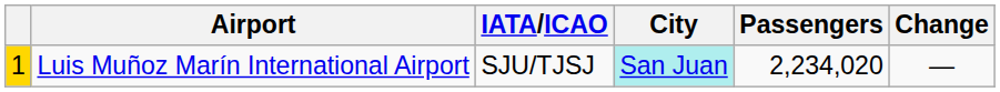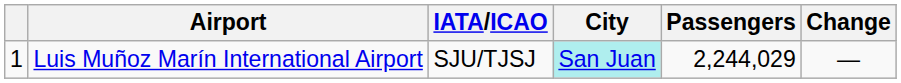Luis Muñoz Marín International Airport | column 1: gold background -> no background
Luis Muñoz Marín International Airport | Passengers: 2,234,020 -> 2,244,029
